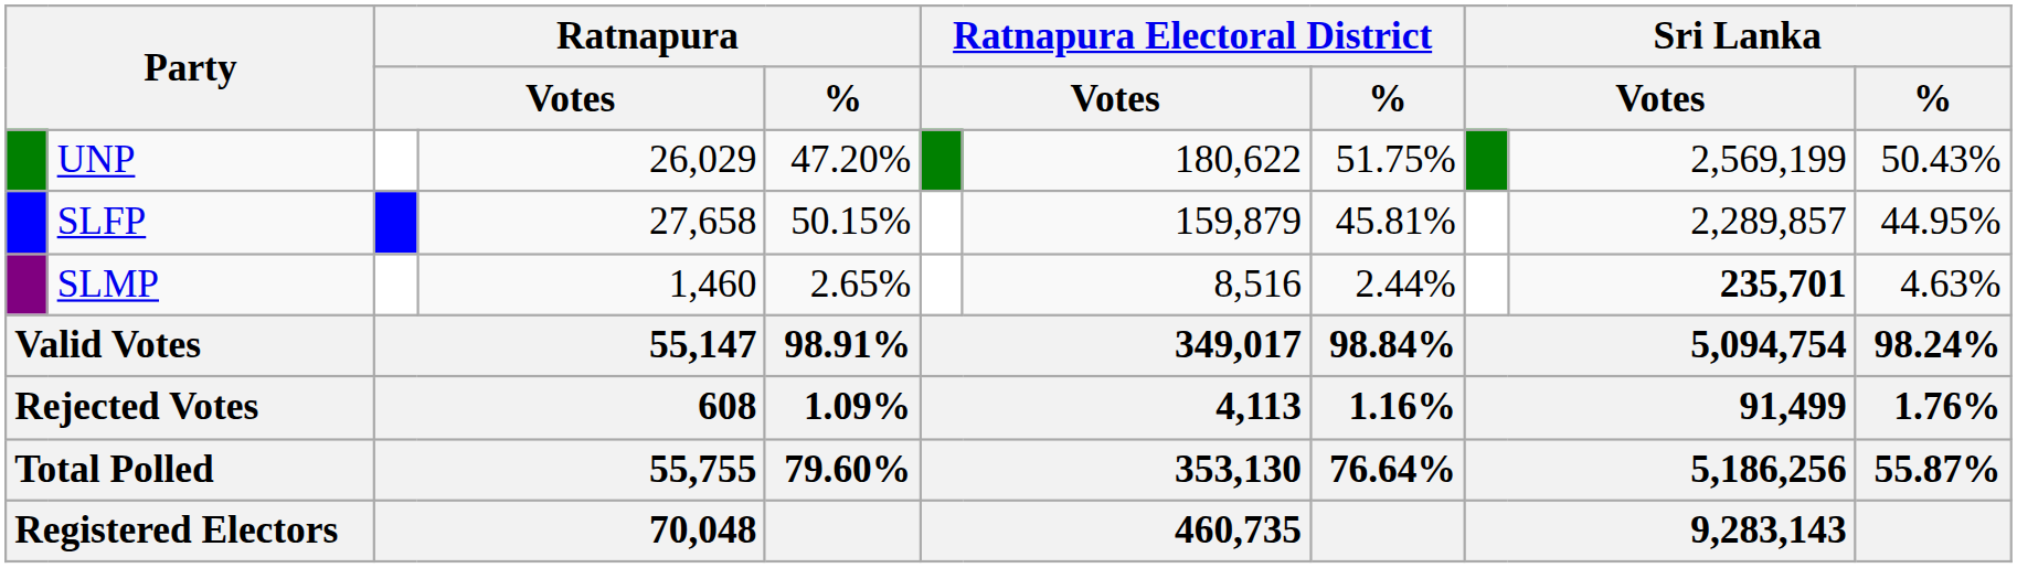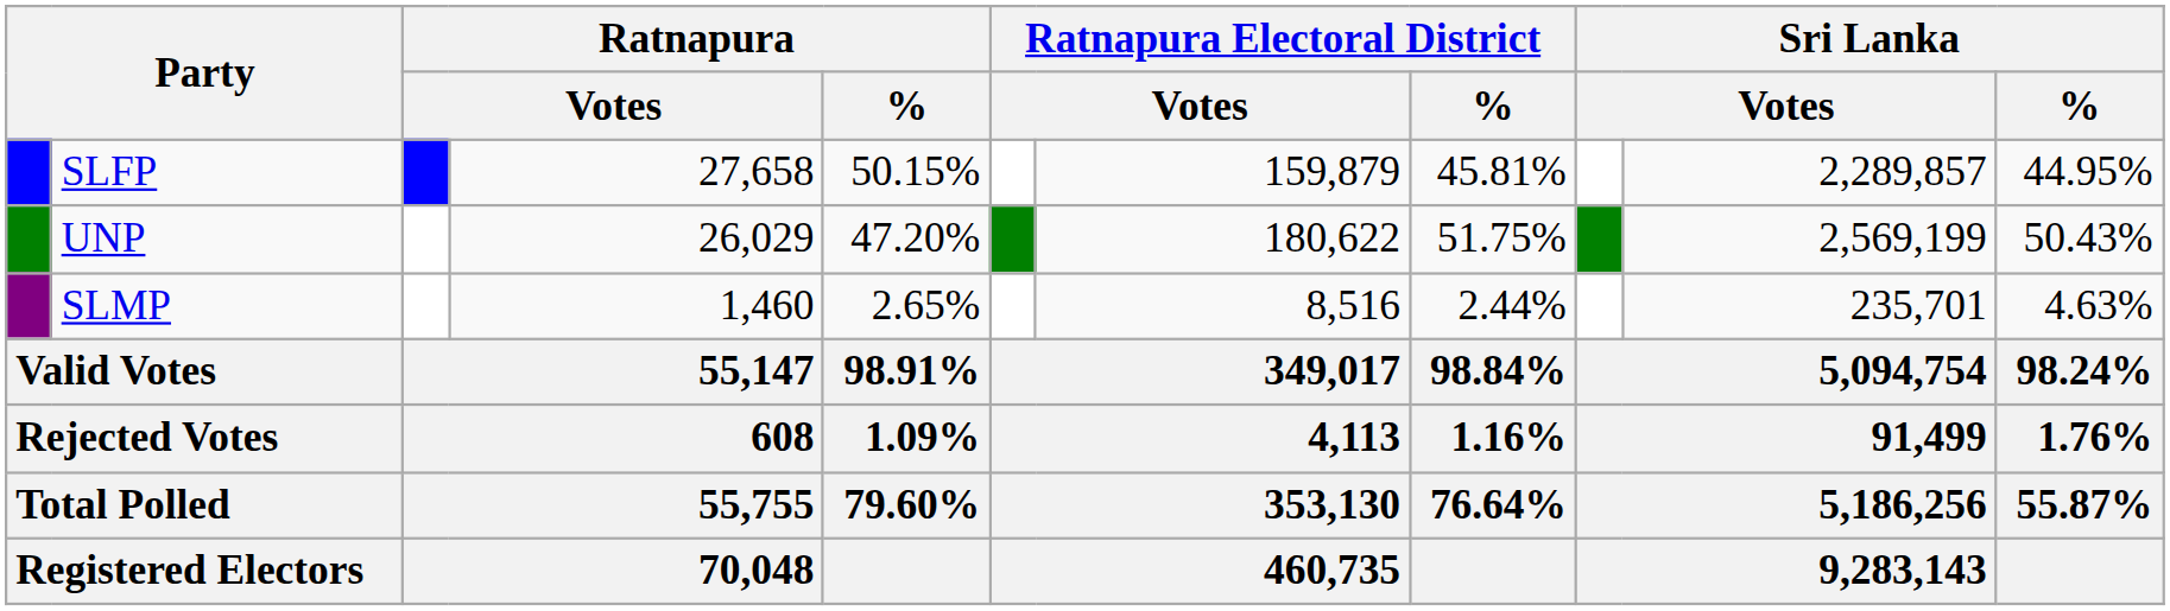rows swapped: SLFP <-> UNP
SLMP | column 10: bold -> normal
